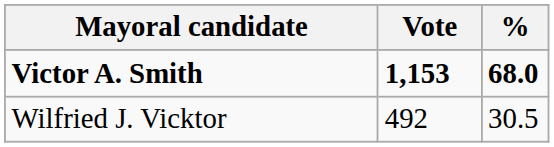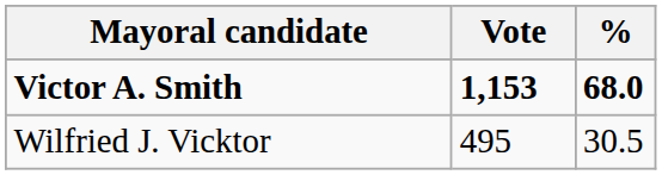Wilfried J. Vicktor | Vote: 492 -> 495
